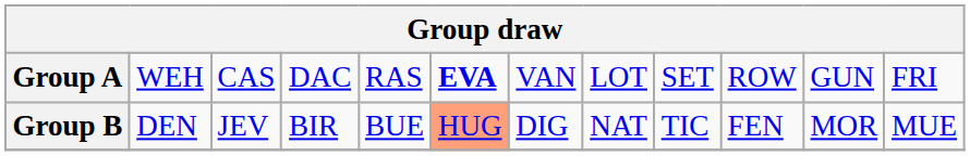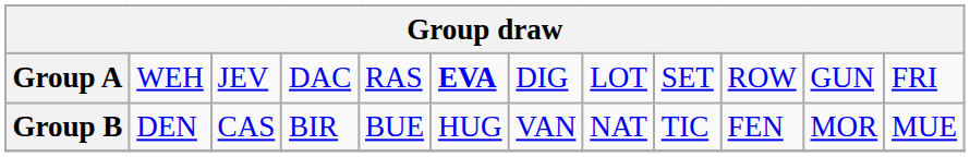Group A | column 3: CAS -> JEV
Group A | column 7: VAN -> DIG
Group B | column 3: JEV -> CAS
Group B | column 6: lightsalmon background -> no background
Group B | column 7: DIG -> VAN
